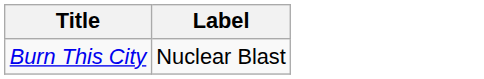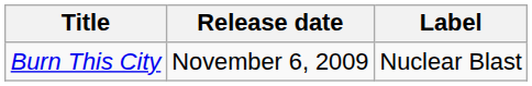+ column: Release date | November 6, 2009
